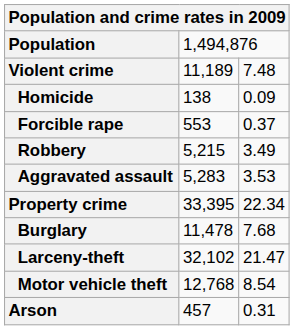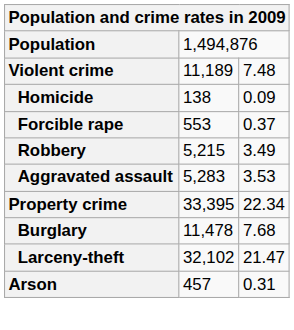- row: Motor vehicle theft | 12,768 | 8.54
